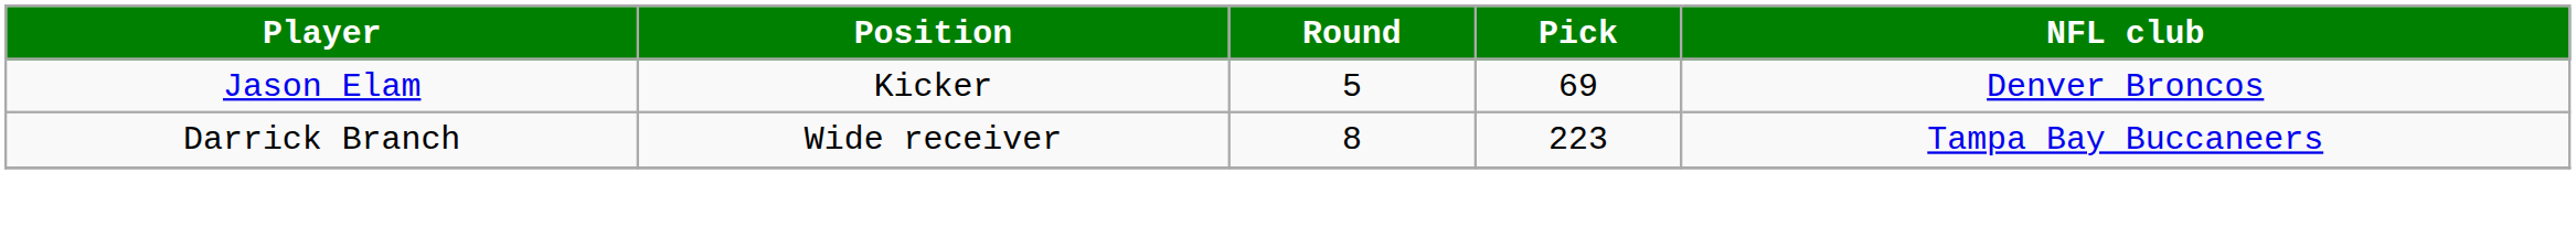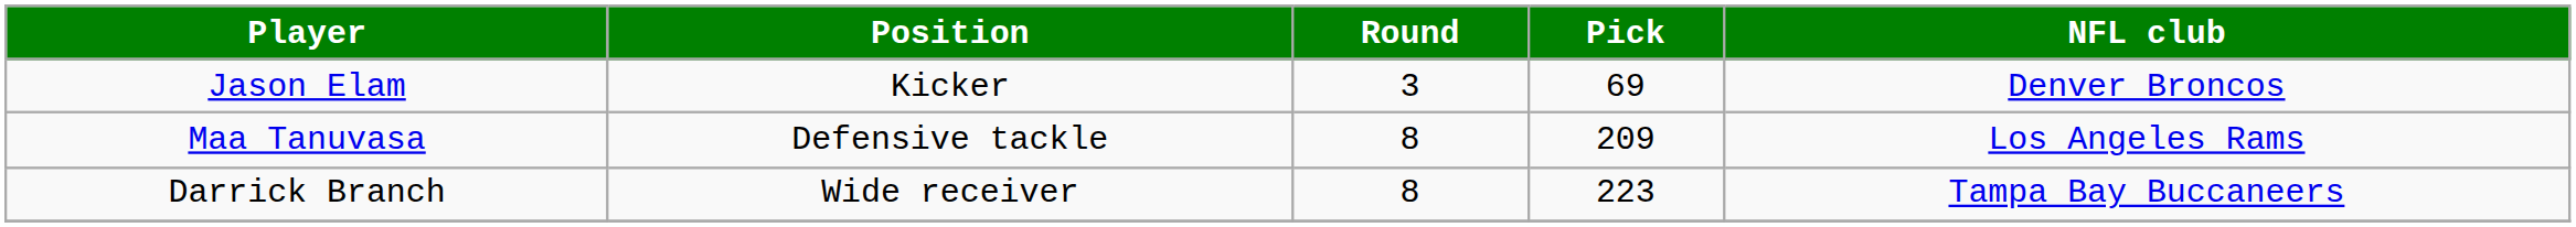Jason Elam | Round: 5 -> 3
+ row: Maa Tanuvasa | Defensive tackle | 8 | 209 | Los Angeles Rams
